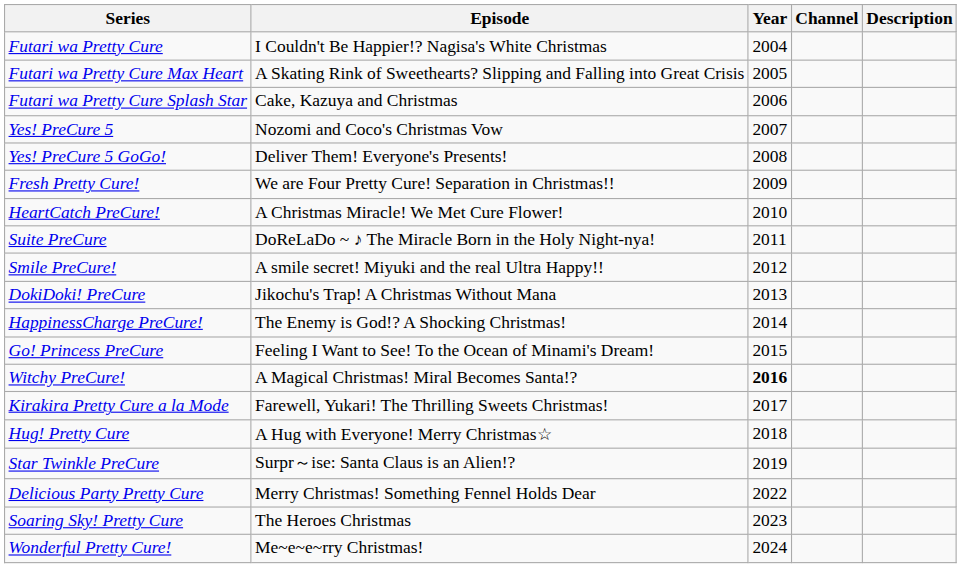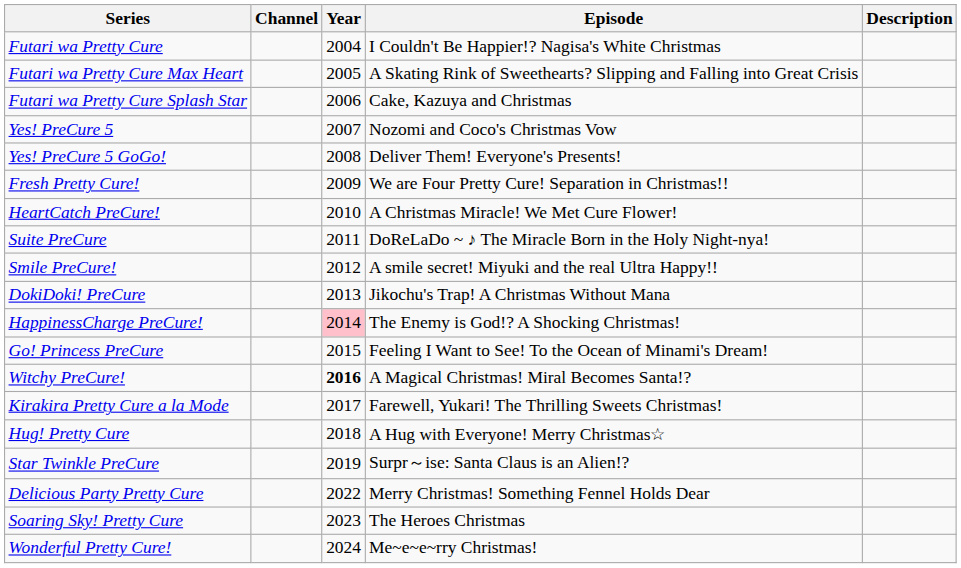columns swapped: Episode <-> Channel
HappinessCharge PreCure! | Year: no background -> pink background
